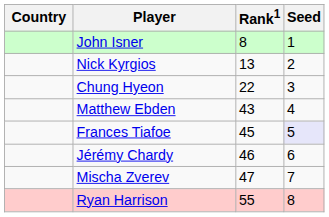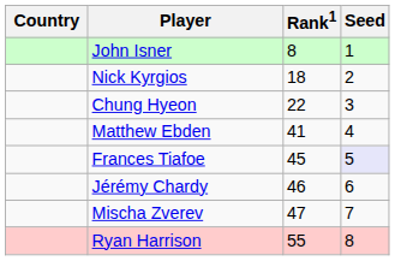Nick Kyrgios | Rank1: 13 -> 18
Matthew Ebden | Rank1: 43 -> 41
